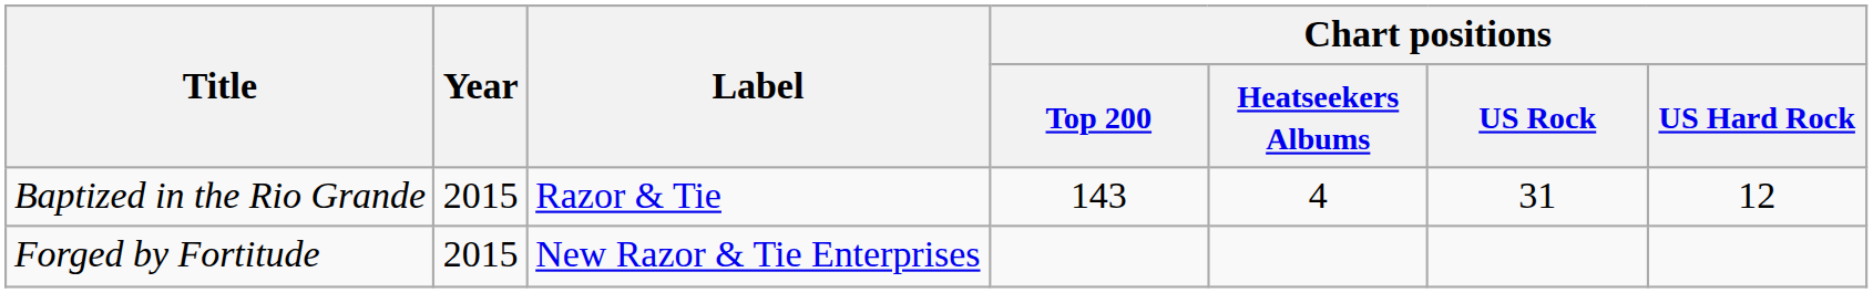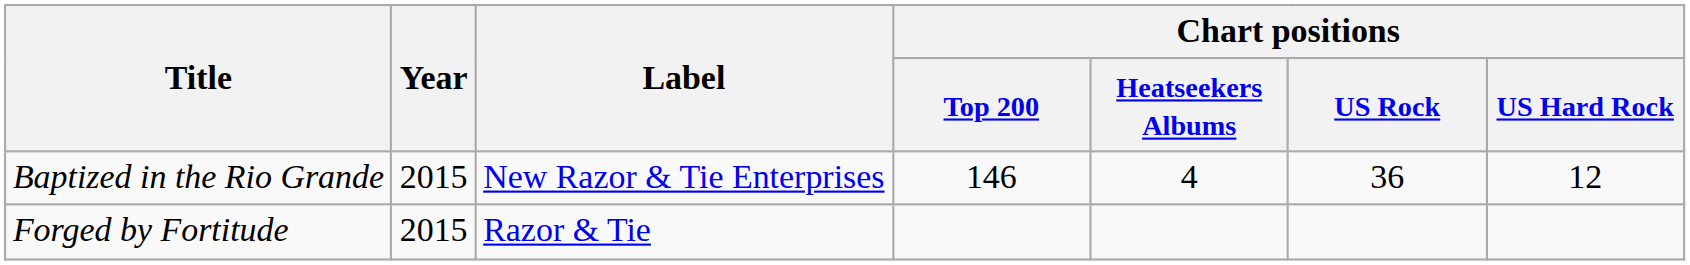Baptized in the Rio Grande | Label: Razor & Tie -> New Razor & Tie Enterprises
Baptized in the Rio Grande | Chart positions / Top 200: 143 -> 146
Baptized in the Rio Grande | Chart positions / US Rock: 31 -> 36
Forged by Fortitude | Label: New Razor & Tie Enterprises -> Razor & Tie
